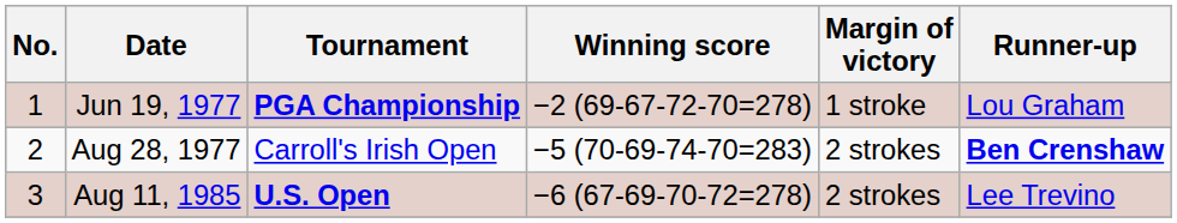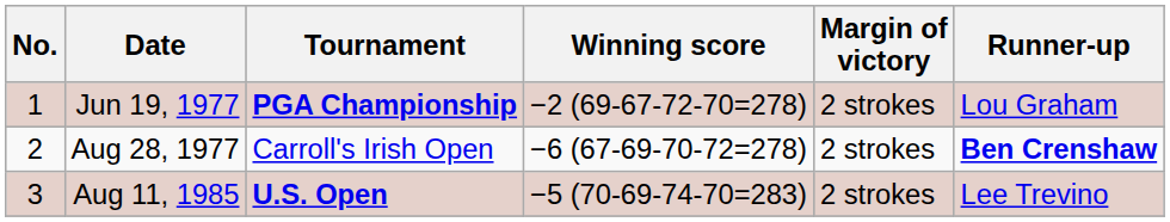Jun 19, 1977 | Margin of victory: 1 stroke -> 2 strokes
Aug 28, 1977 | Winning score: −5 (70-69-74-70=283) -> −6 (67-69-70-72=278)
Aug 11, 1985 | Winning score: −6 (67-69-70-72=278) -> −5 (70-69-74-70=283)
